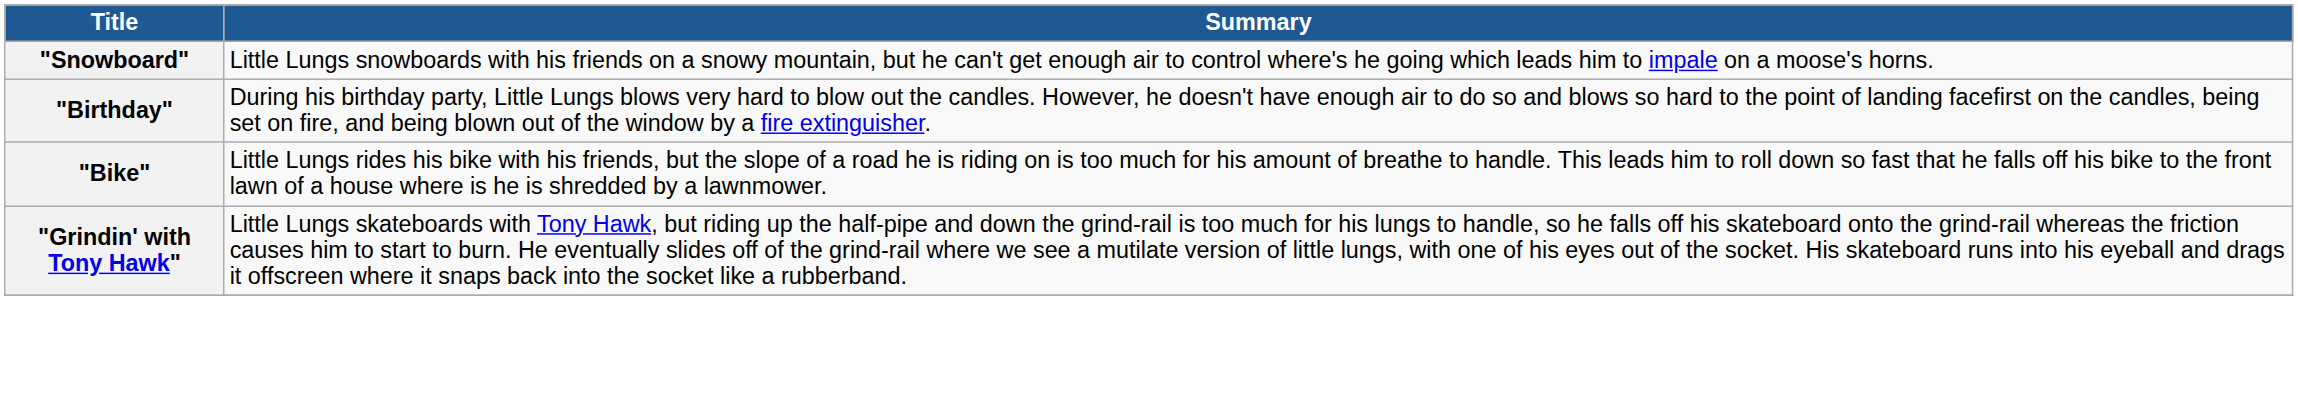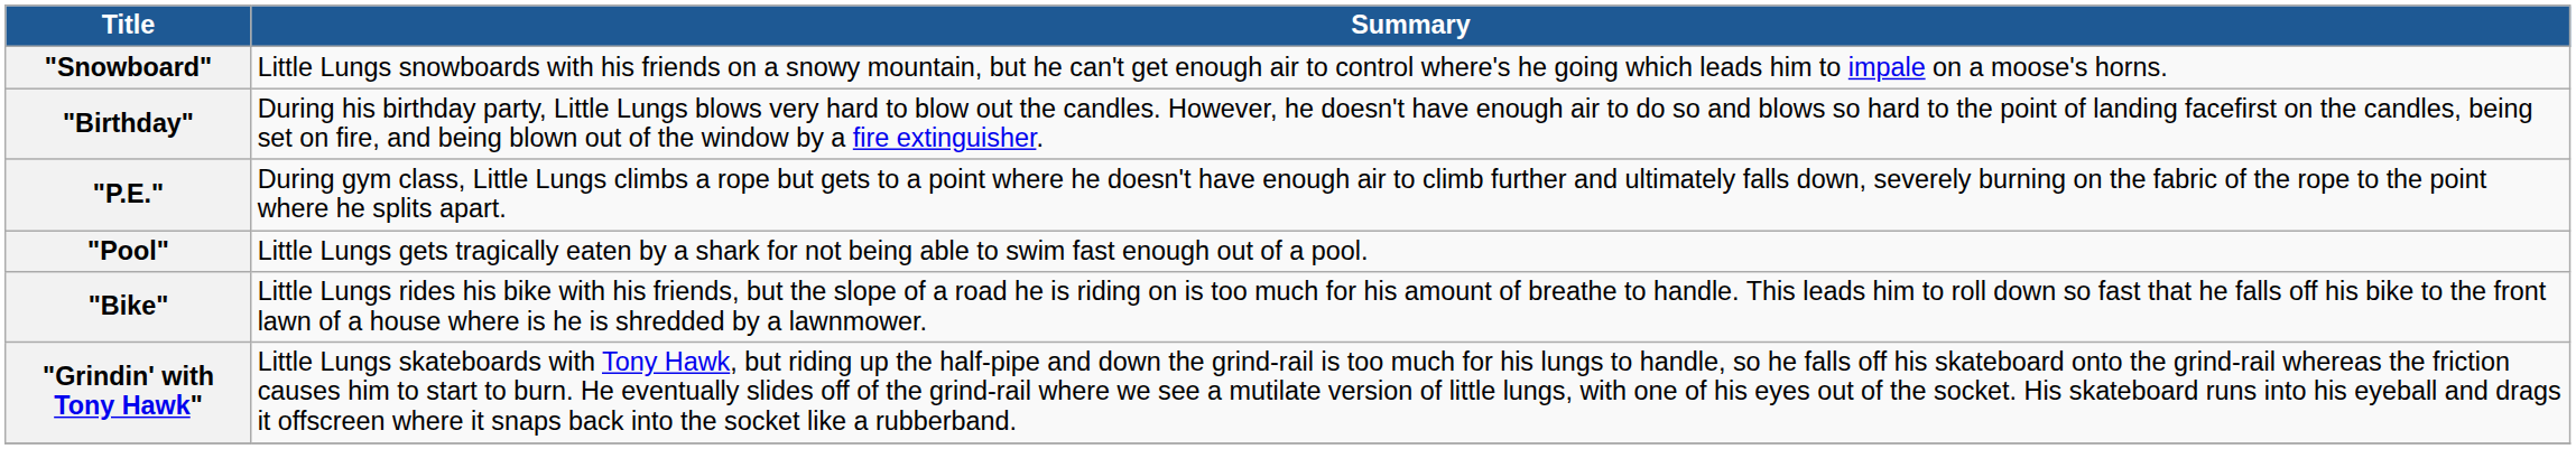+ row: "P.E." | During gym class, Little Lungs climbs a rope but gets to a point where he doesn't have enough air to climb further and ultimately falls down, severely burning on the fabric of the rope to the point where he splits apart.
+ row: "Pool" | Little Lungs gets tragically eaten by a shark for not being able to swim fast enough out of a pool.
